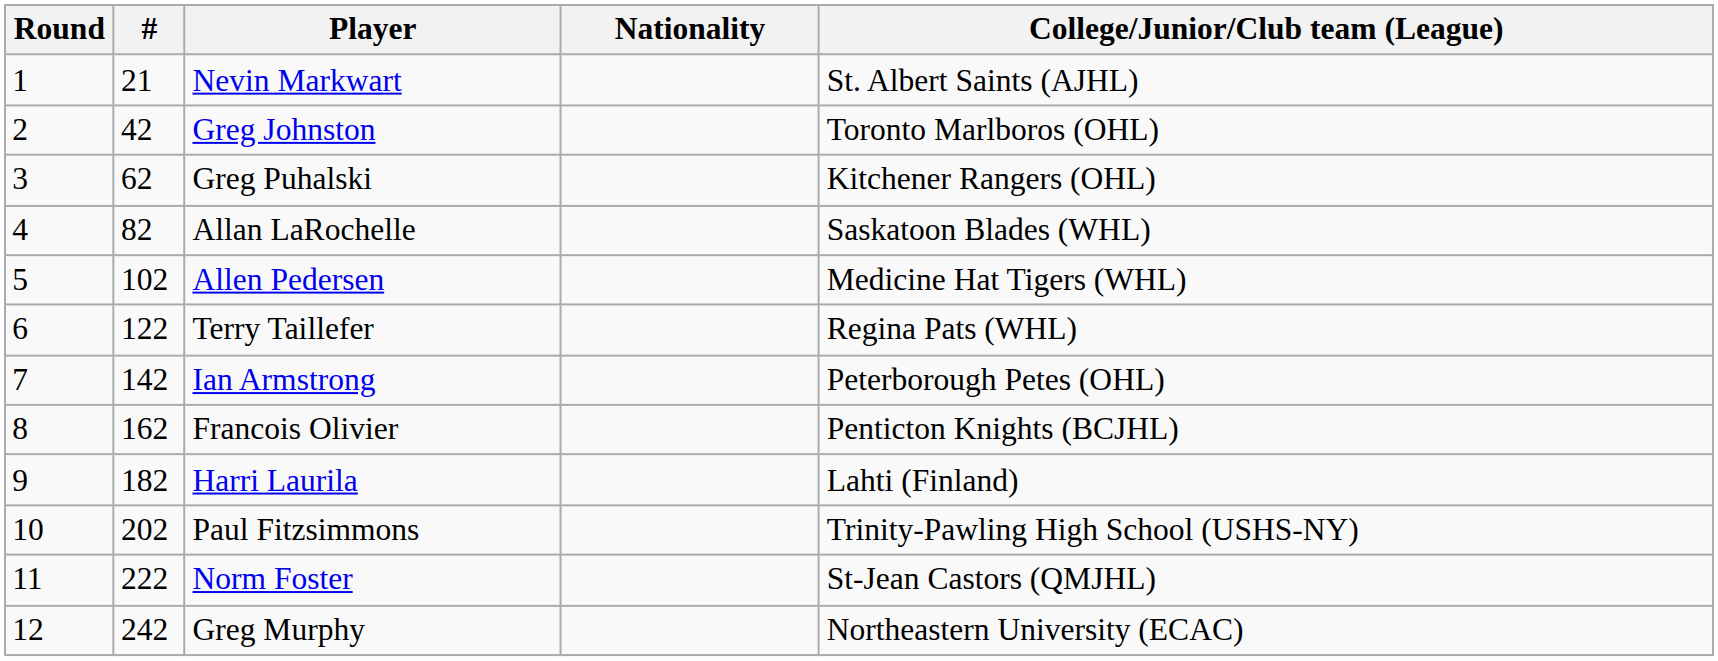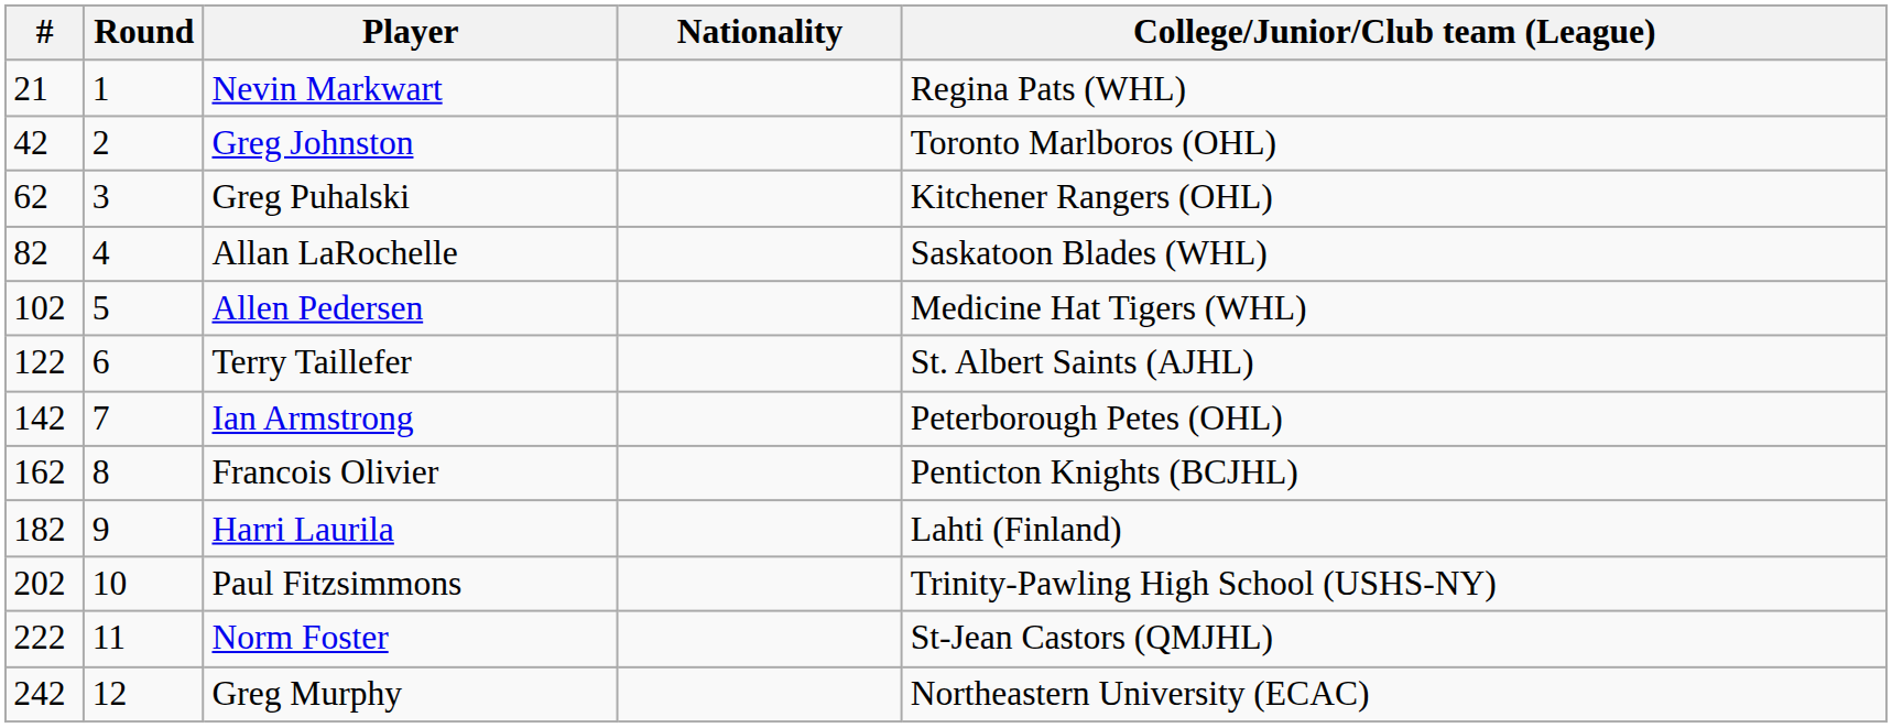columns swapped: Round <-> #
Nevin Markwart | College/Junior/Club team (League): St. Albert Saints (AJHL) -> Regina Pats (WHL)
Terry Taillefer | College/Junior/Club team (League): Regina Pats (WHL) -> St. Albert Saints (AJHL)
